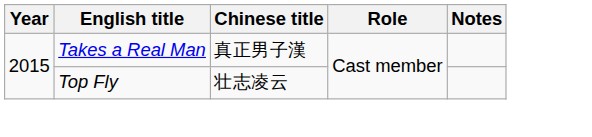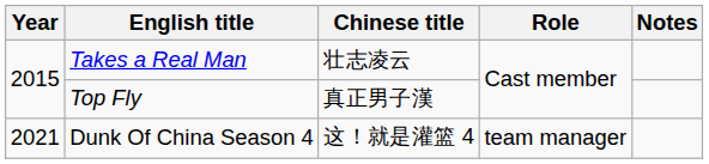Takes a Real Man | Chinese title: 真正男子漢 -> 壮志凌云
Top Fly | Chinese title: 壮志凌云 -> 真正男子漢
+ row: 2021 | Dunk Of China Season 4 | 这！就是灌篮 4 | team manager
